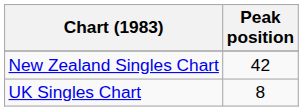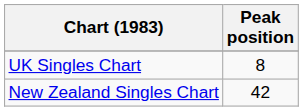rows swapped: UK Singles Chart <-> New Zealand Singles Chart
